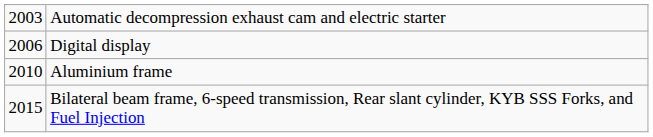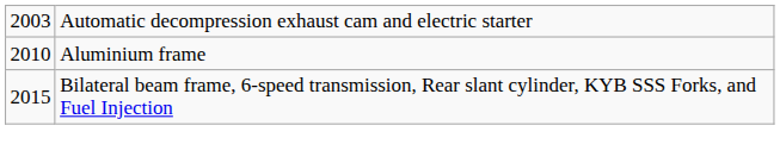- row: 2006 | Digital display
